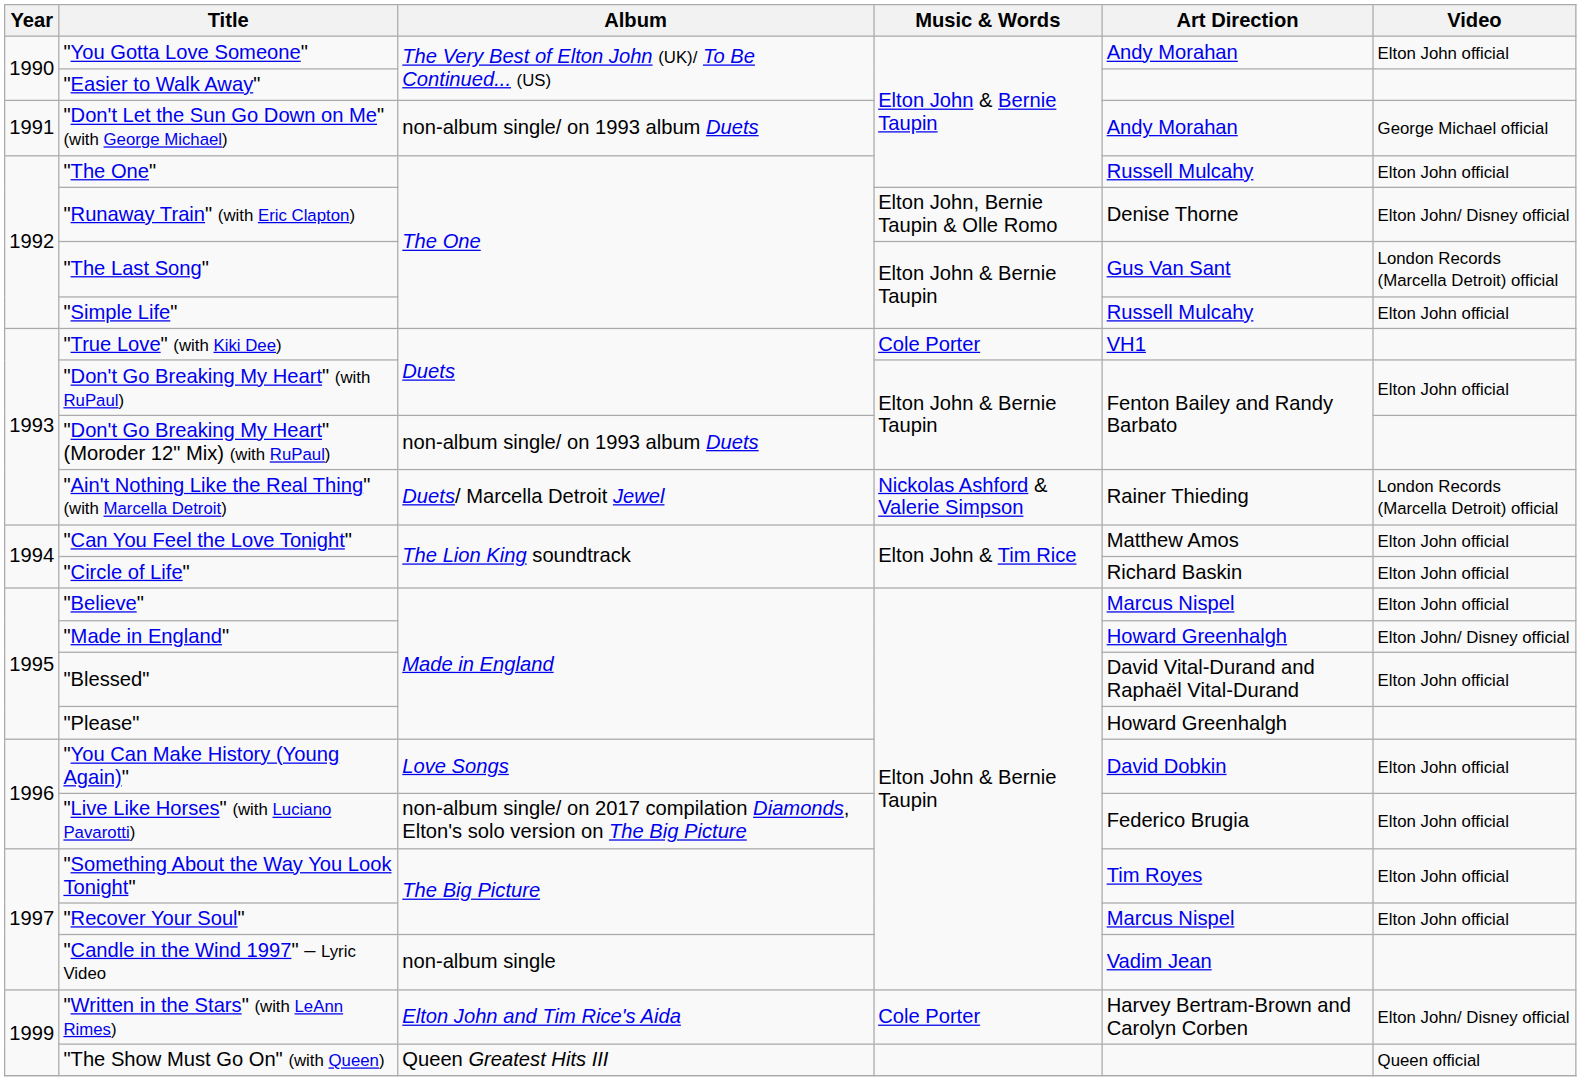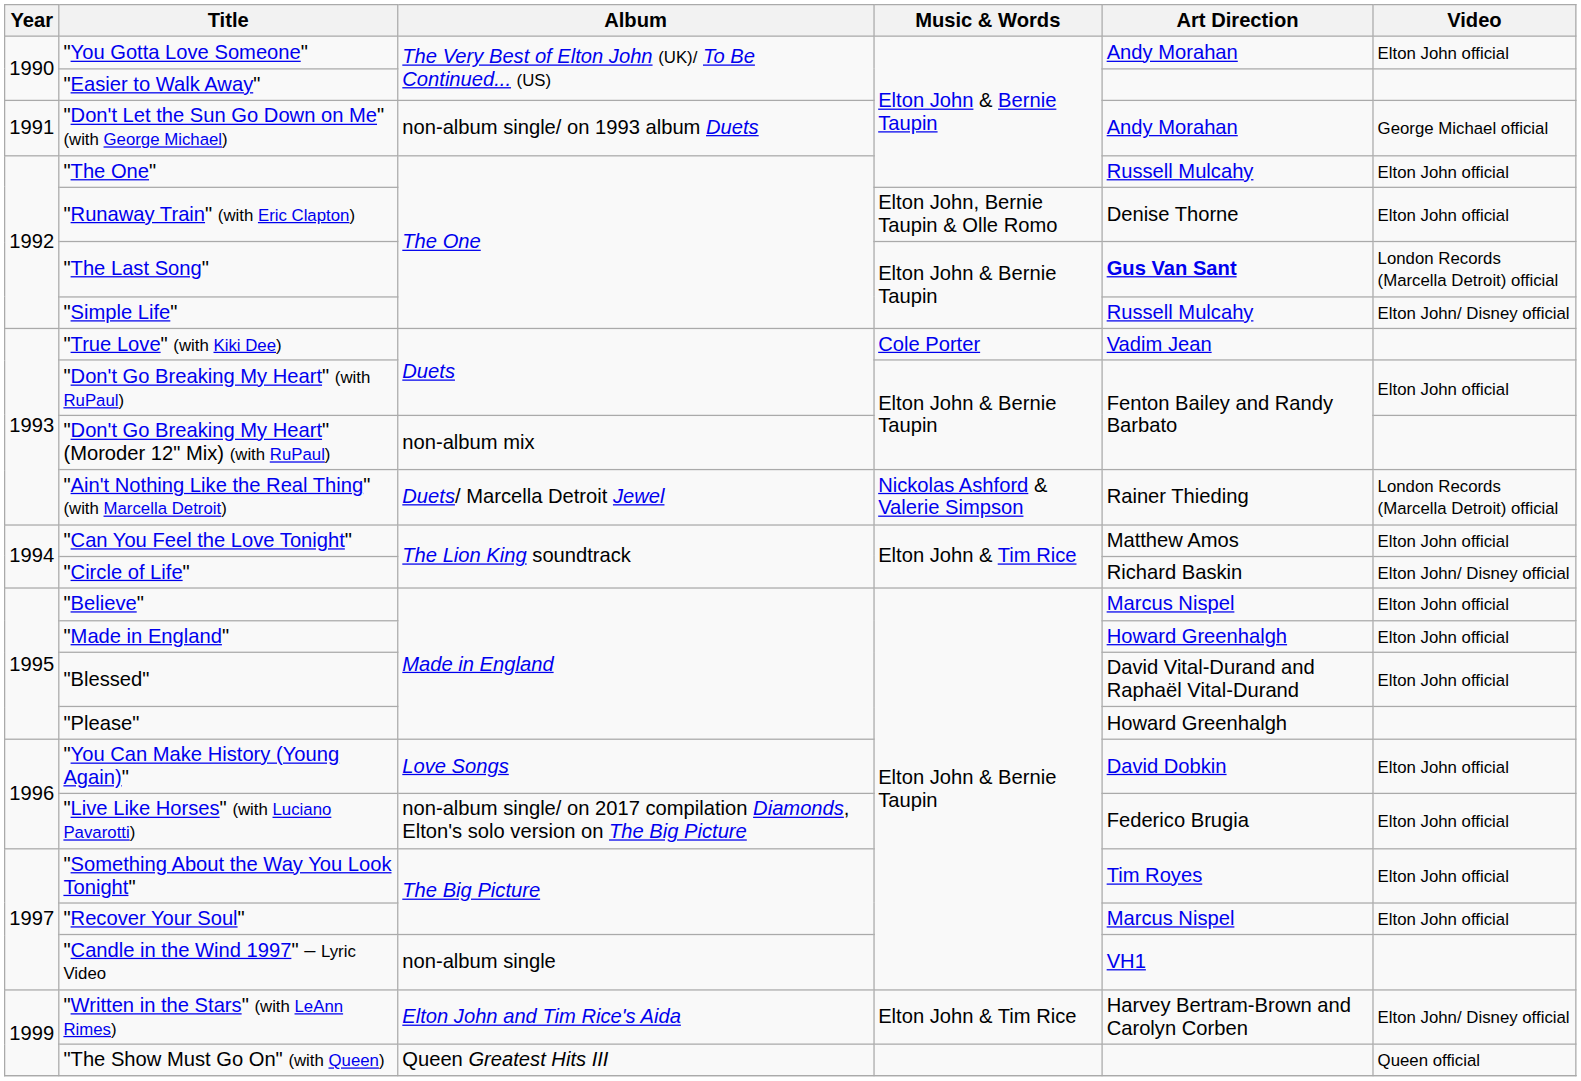"Runaway Train" (with Eric Clapton) | Video: Elton John/ Disney official -> Elton John official
"The Last Song" | Art Direction: normal -> bold
"Simple Life" | Video: Elton John official -> Elton John/ Disney official
"True Love" (with Kiki Dee) | Art Direction: VH1 -> Vadim Jean
"Don't Go Breaking My Heart" (Moroder 12" Mix) (with RuPaul) | Album: non-album single/ on 1993 album Duets -> non-album mix
"Circle of Life" | Video: Elton John official -> Elton John/ Disney official
"Made in England" | Video: Elton John/ Disney official -> Elton John official
"Candle in the Wind 1997" – Lyric Video | Art Direction: Vadim Jean -> VH1
"Written in the Stars" (with LeAnn Rimes) | Music & Words: Cole Porter -> Elton John & Tim Rice
